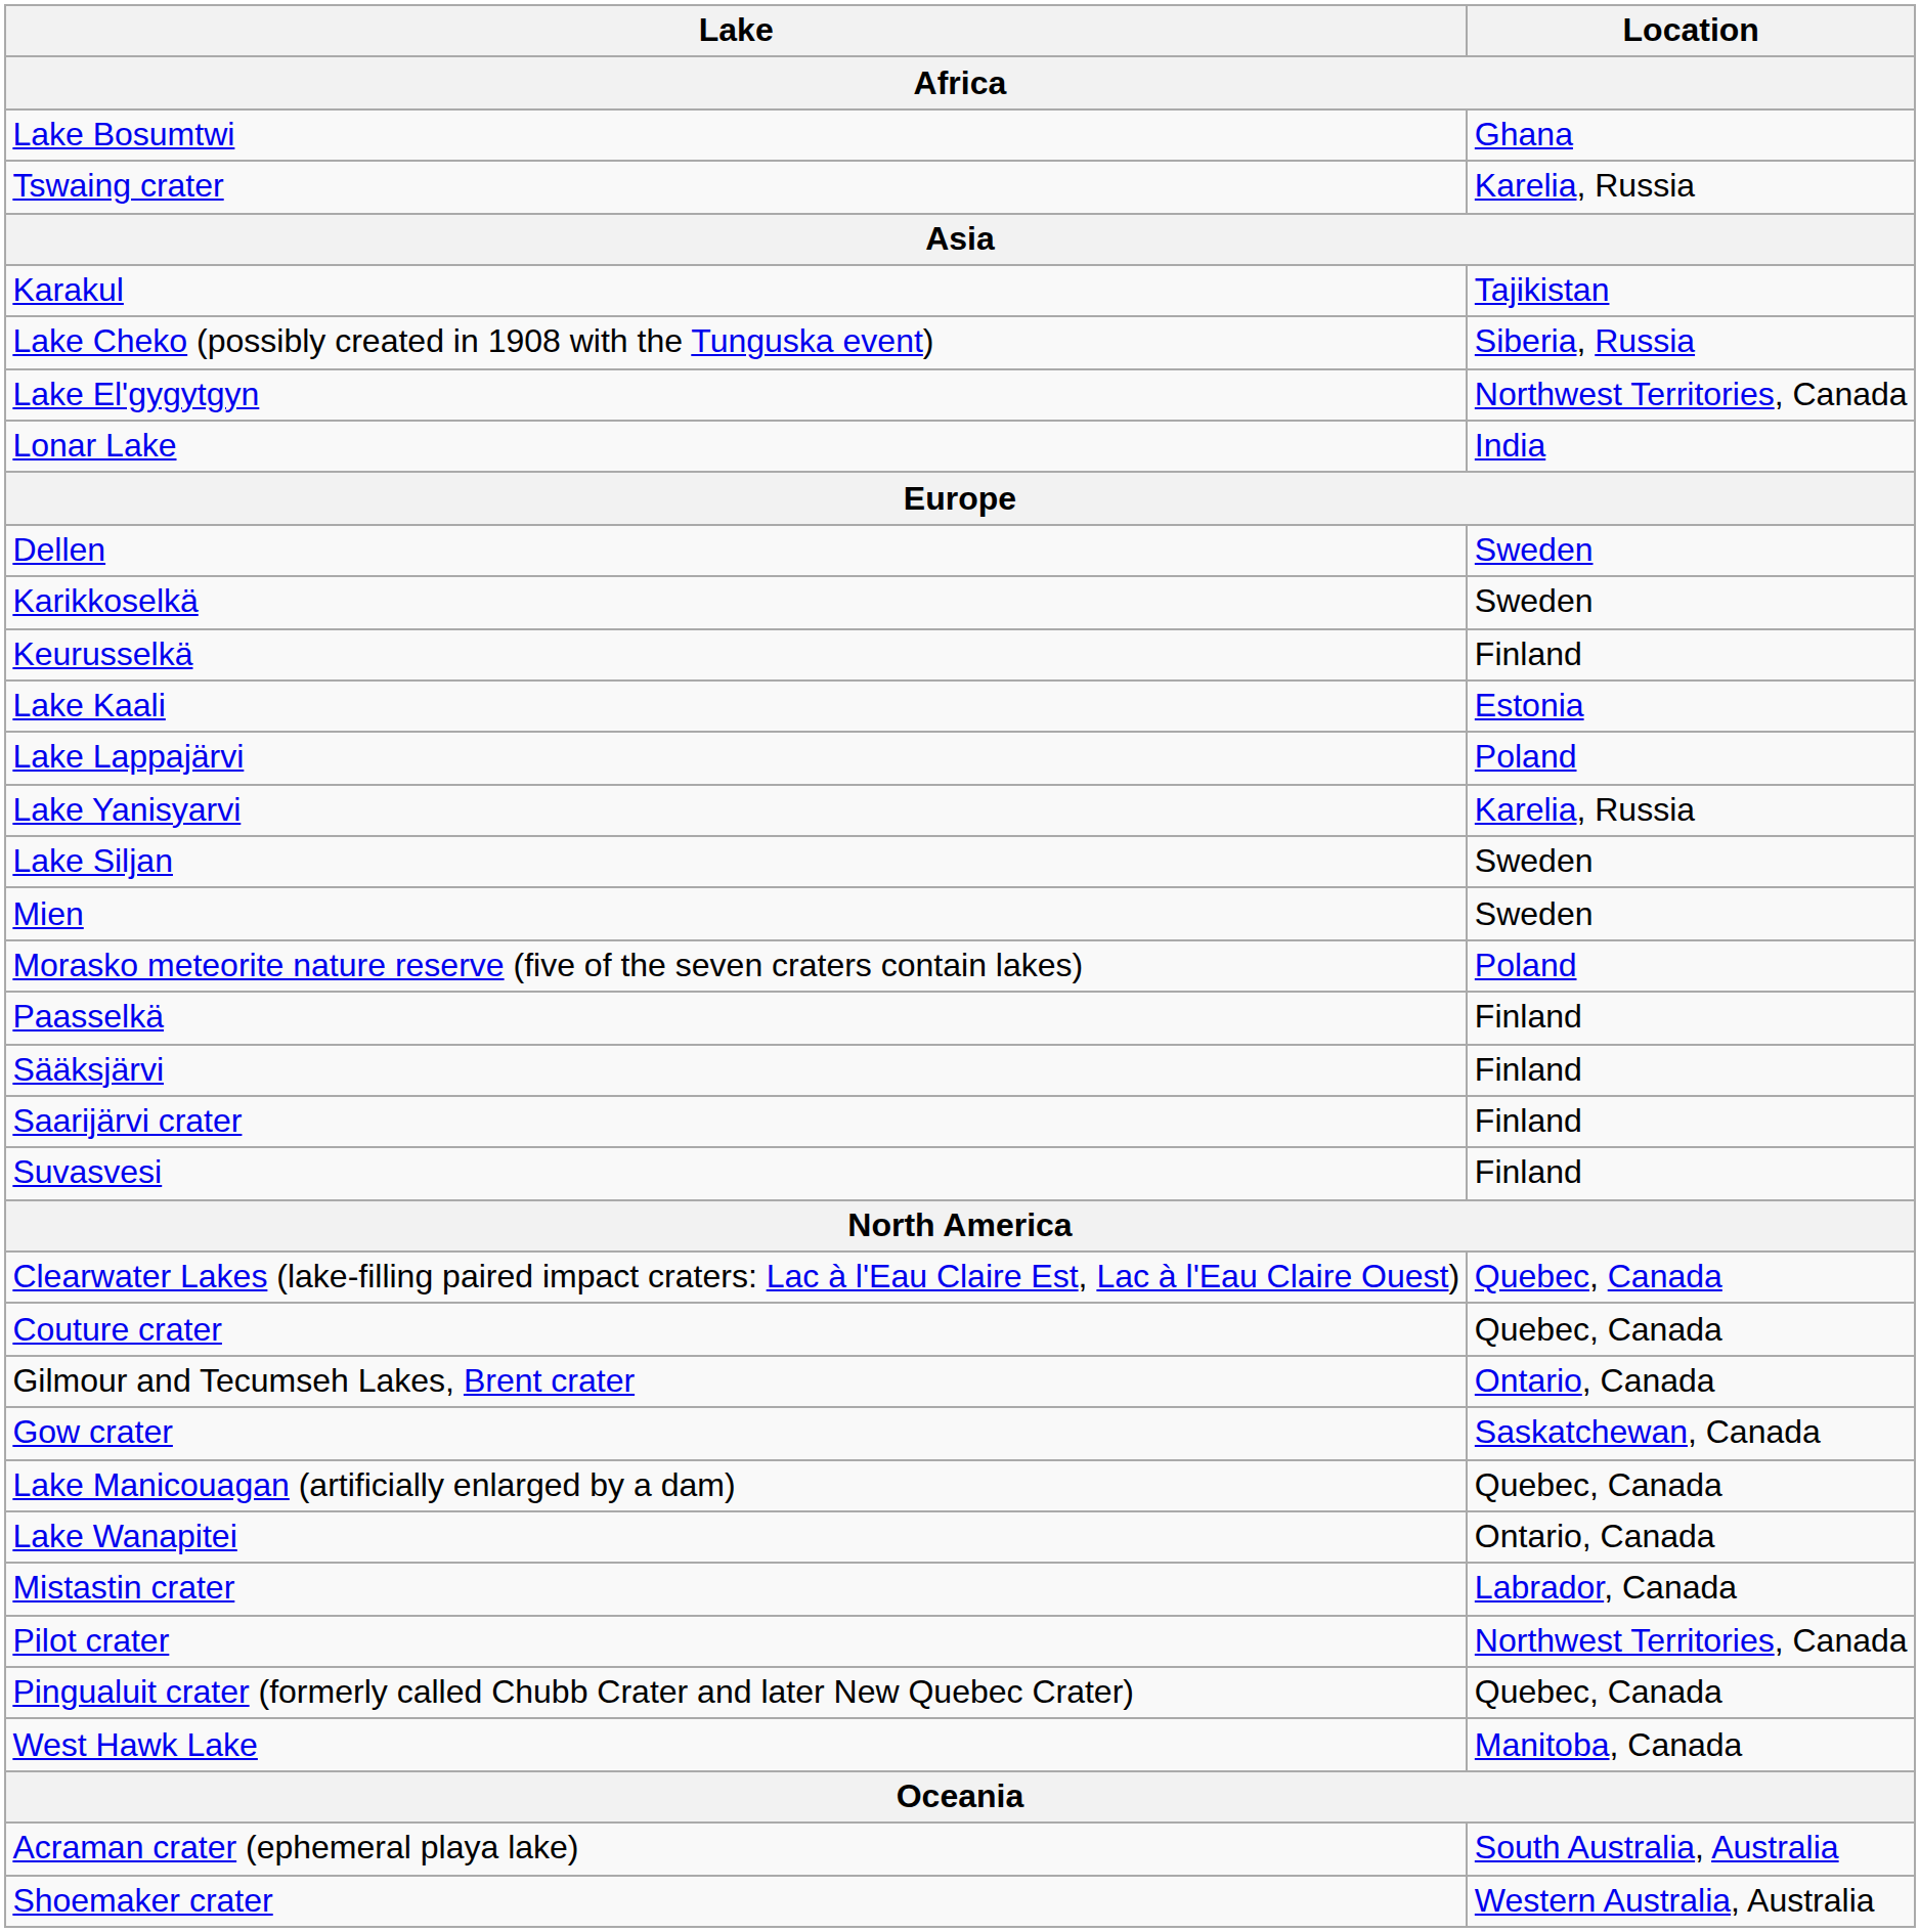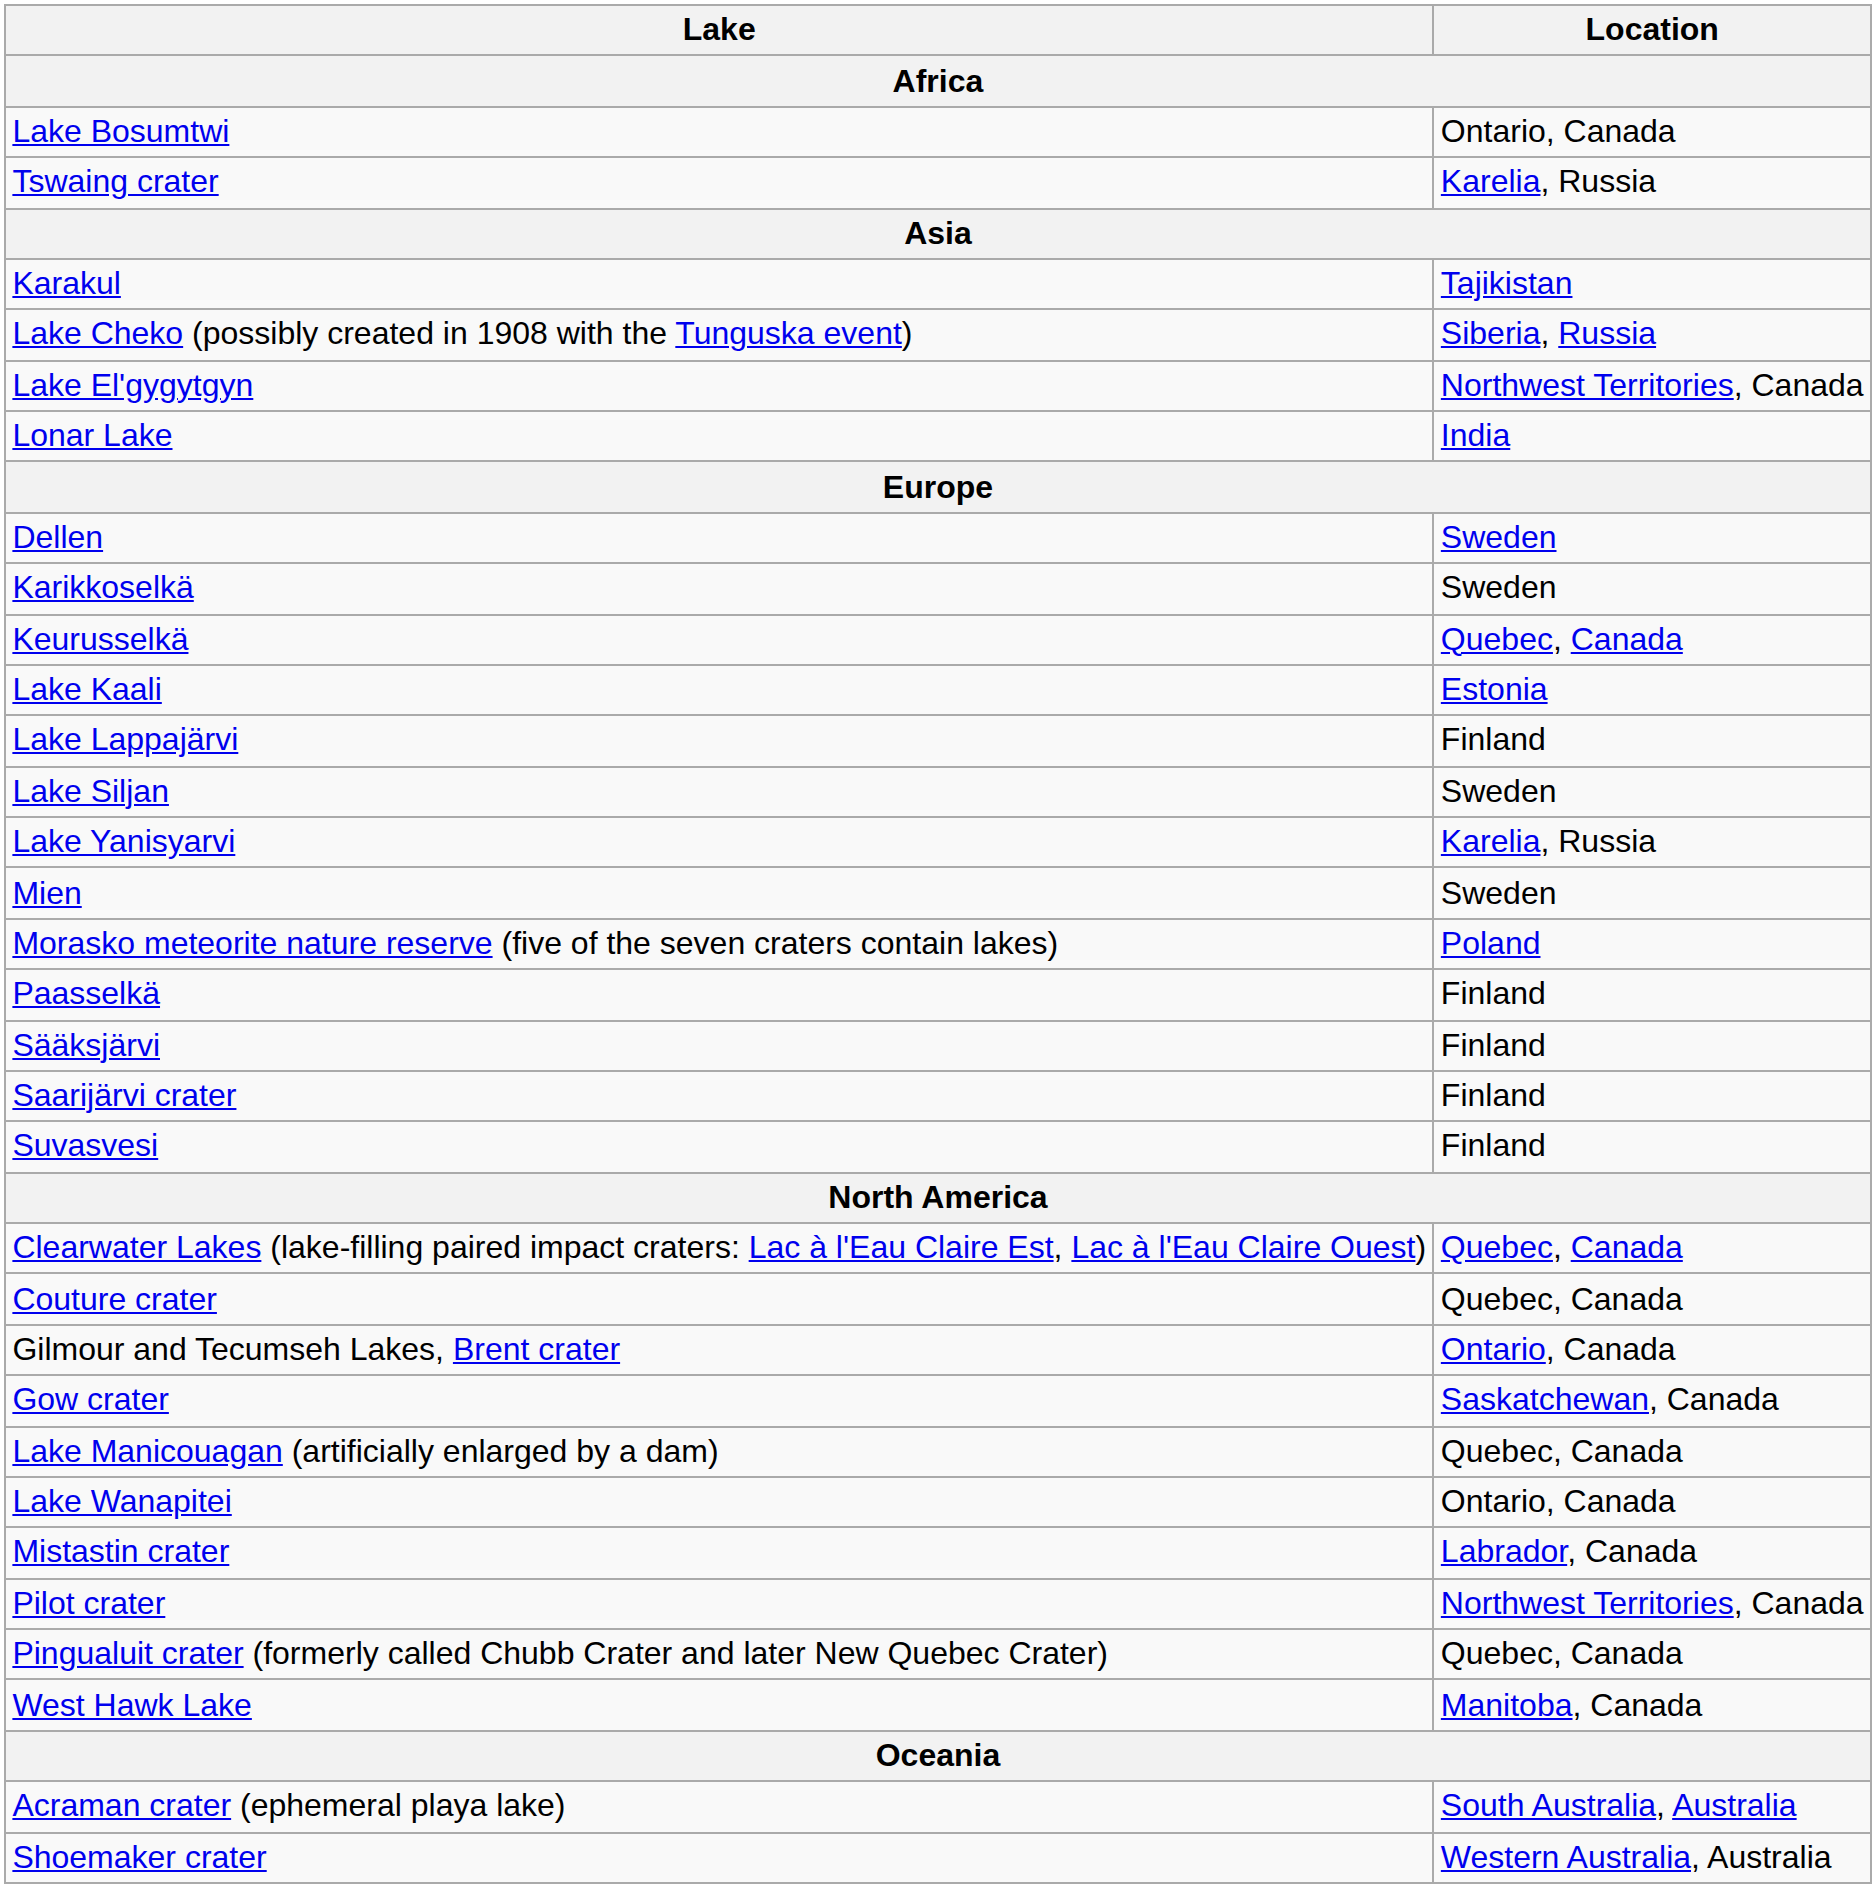Lake Bosumtwi | Location: Ghana -> Ontario, Canada
Keurusselkä | Location: Finland -> Quebec, Canada
Lake Lappajärvi | Location: Poland -> Finland
rows swapped: Lake Siljan <-> Lake Yanisyarvi
